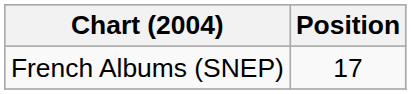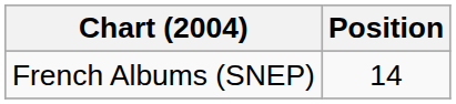French Albums (SNEP) | Position: 17 -> 14
